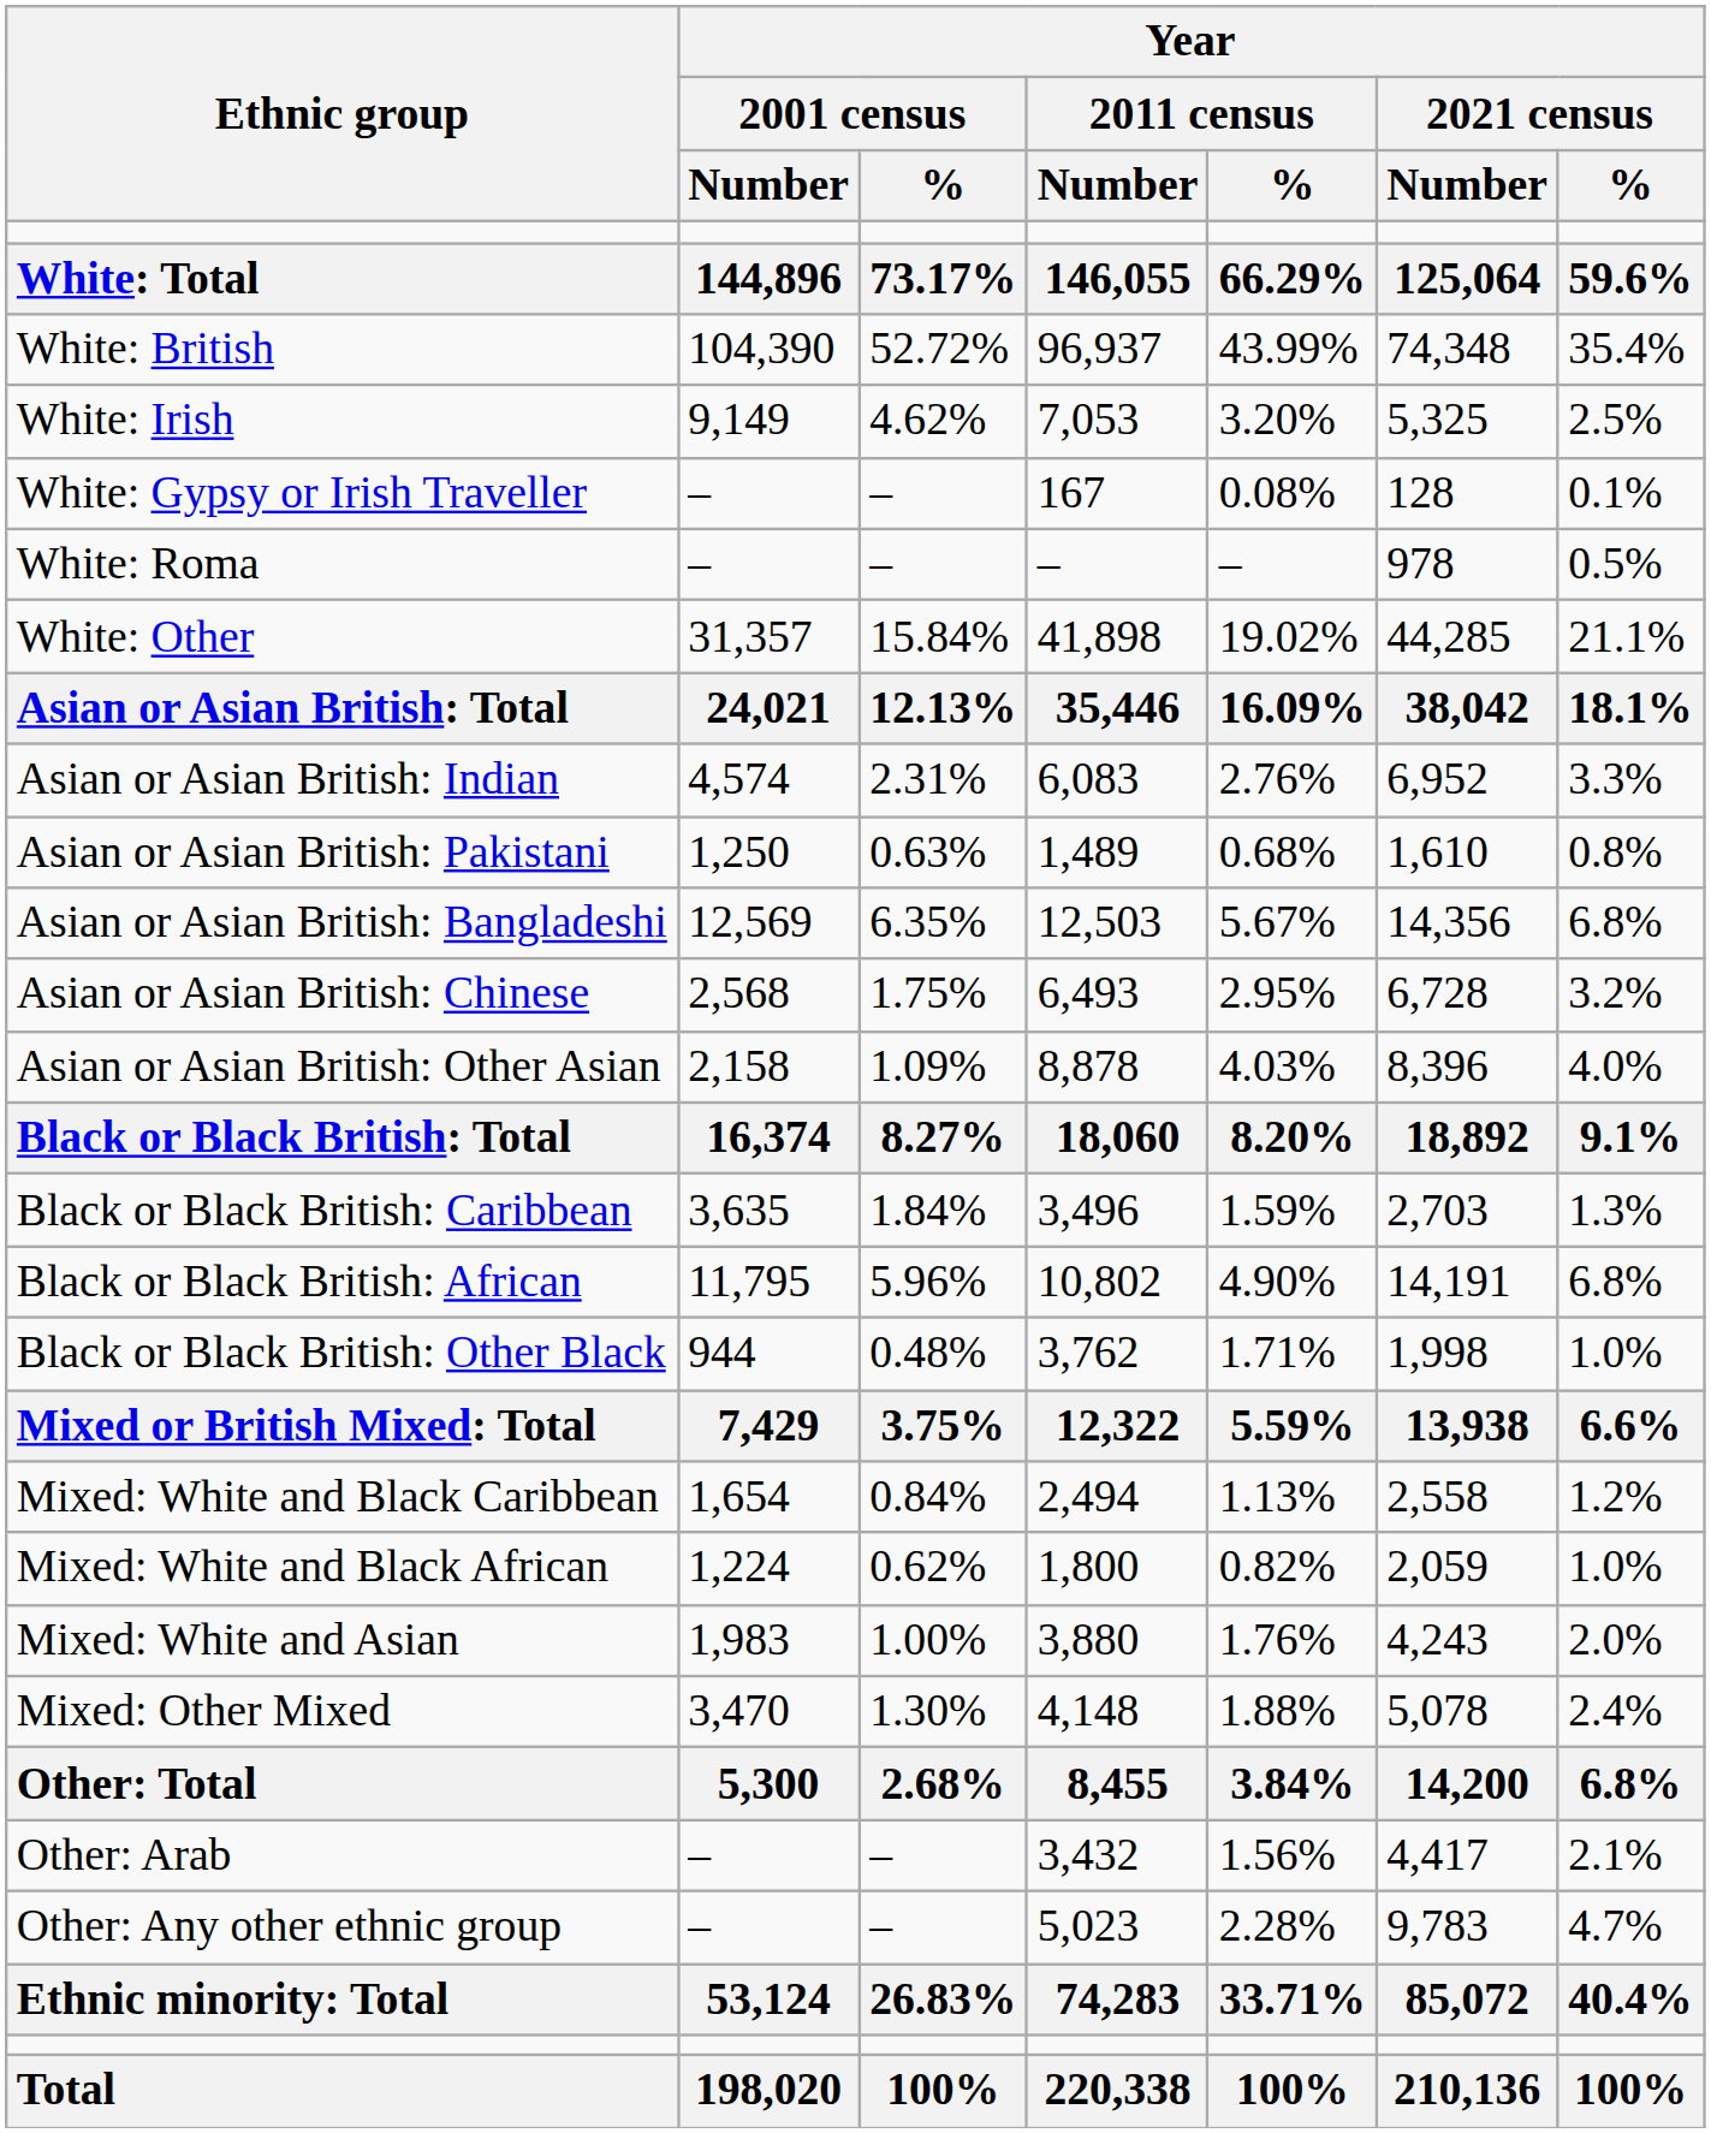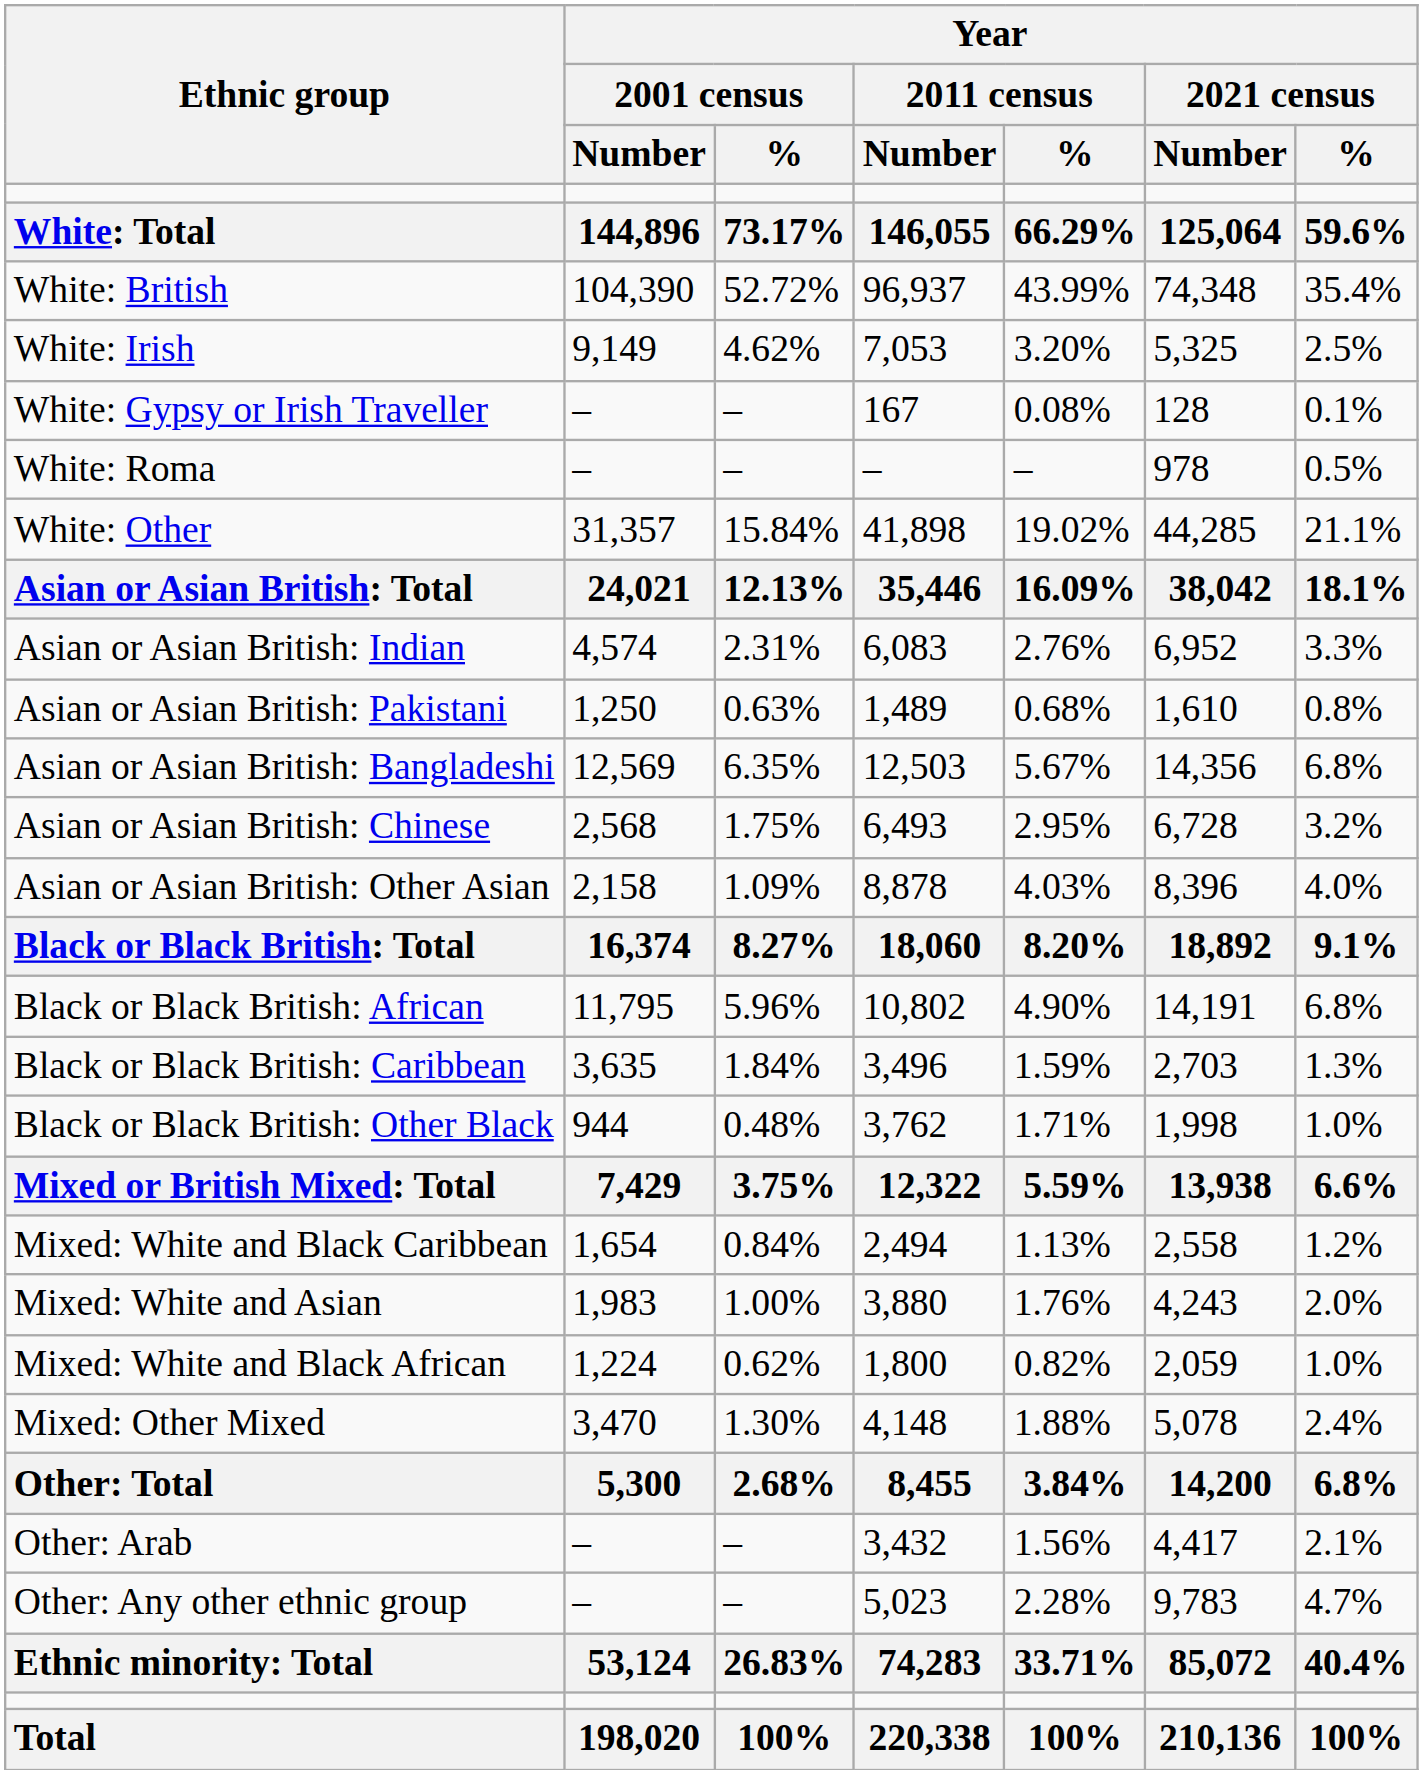rows swapped: Black or Black British: African <-> Black or Black British: Caribbean
rows swapped: Mixed: White and Black African <-> Mixed: White and Asian
